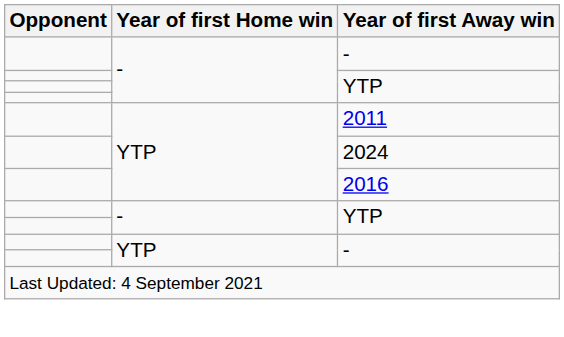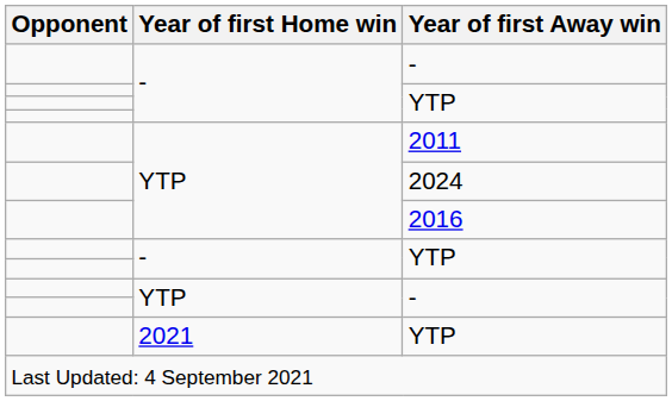+ row: 2021 | YTP
